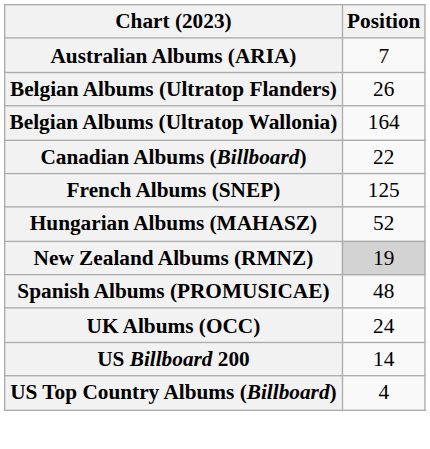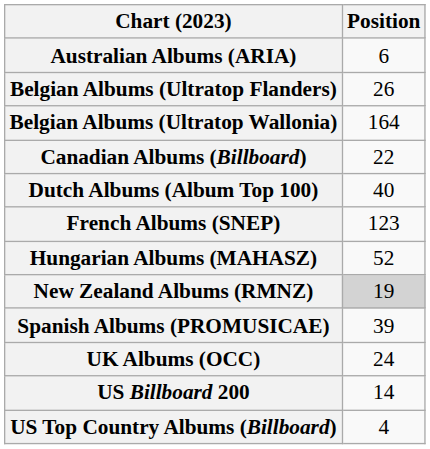Australian Albums (ARIA) | Position: 7 -> 6
+ row: Dutch Albums (Album Top 100) | 40
French Albums (SNEP) | Position: 125 -> 123
Spanish Albums (PROMUSICAE) | Position: 48 -> 39
